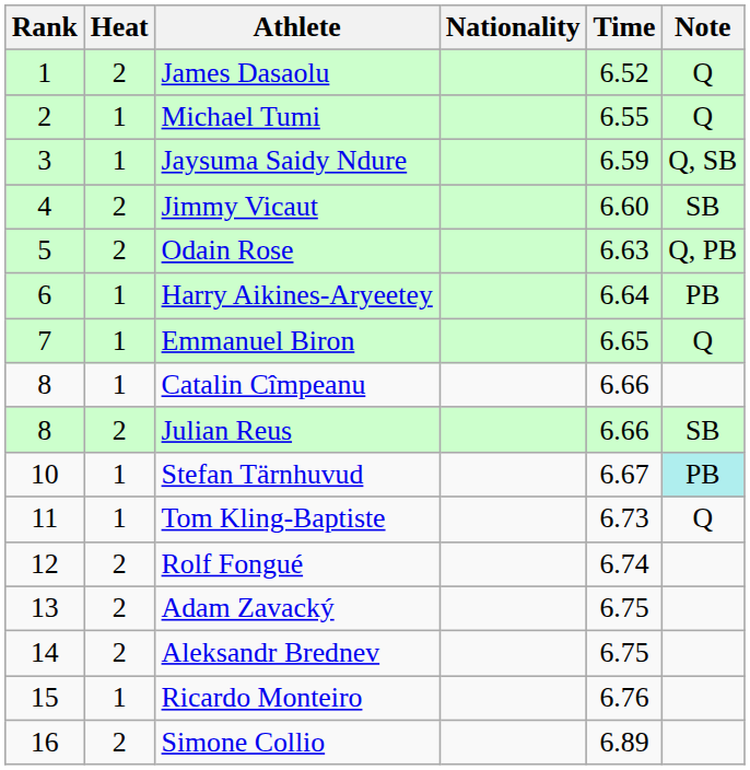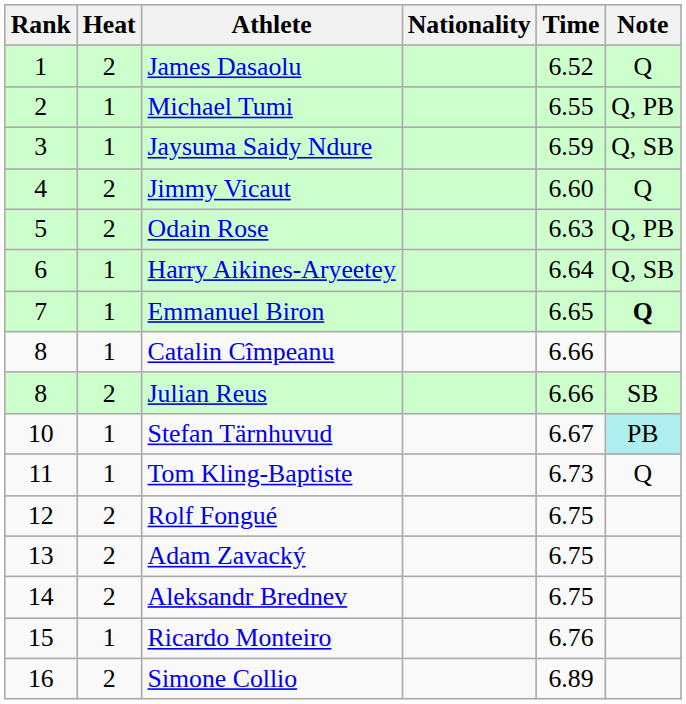Michael Tumi | Note: Q -> Q, PB
Jimmy Vicaut | Note: SB -> Q
Harry Aikines-Aryeetey | Note: PB -> Q, SB
Emmanuel Biron | Note: normal -> bold
Rolf Fongué | Time: 6.74 -> 6.75
